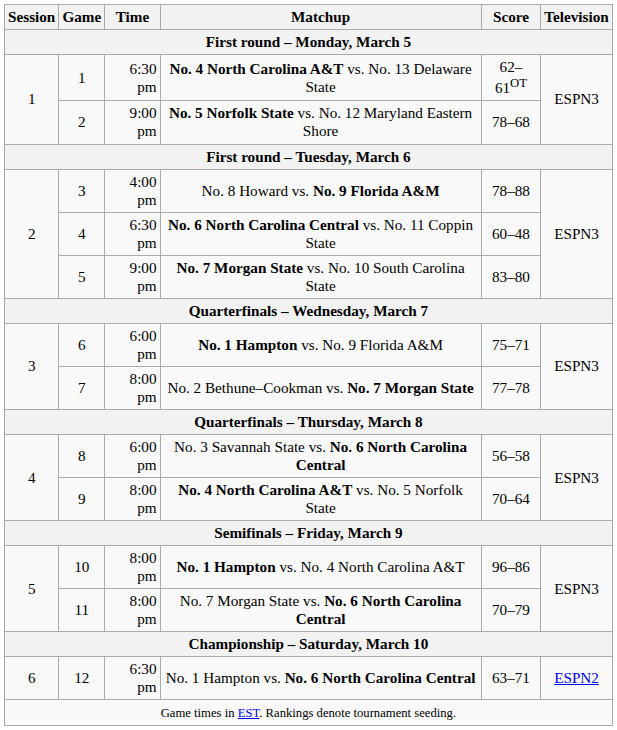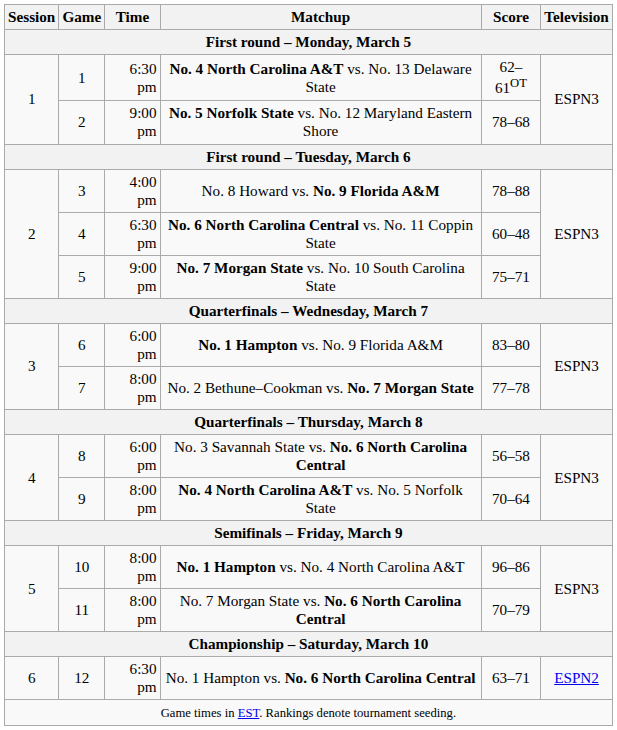No. 7 Morgan State vs. No. 10 South Carolina State | Score: 83–80 -> 75–71
No. 1 Hampton vs. No. 9 Florida A&M | Score: 75–71 -> 83–80
